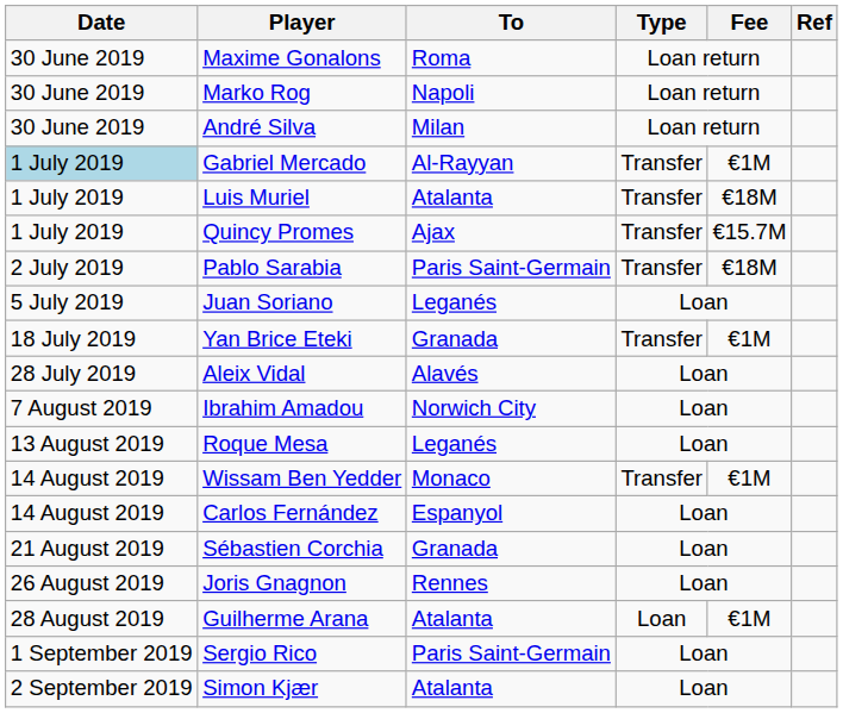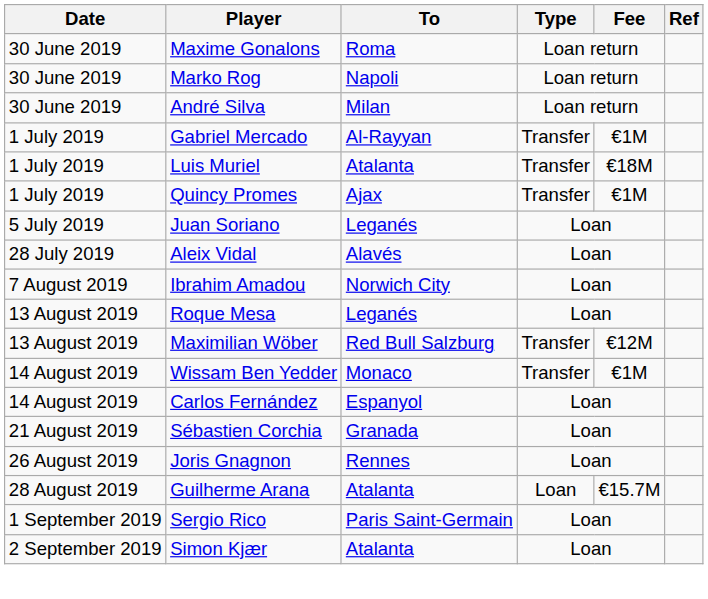Gabriel Mercado | Date: lightblue background -> no background
Quincy Promes | Fee: €15.7M -> €1M
- row: 2 July 2019 | Pablo Sarabia | Paris Saint-Germain | Transfer | €18M
- row: 18 July 2019 | Yan Brice Eteki | Granada | Transfer | €1M
+ row: 13 August 2019 | Maximilian Wöber | Red Bull Salzburg | Transfer | €12M
Guilherme Arana | Fee: €1M -> €15.7M
